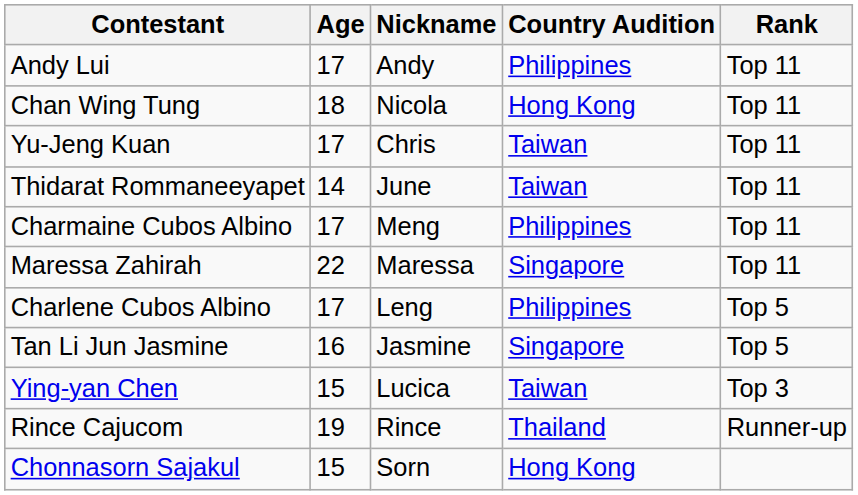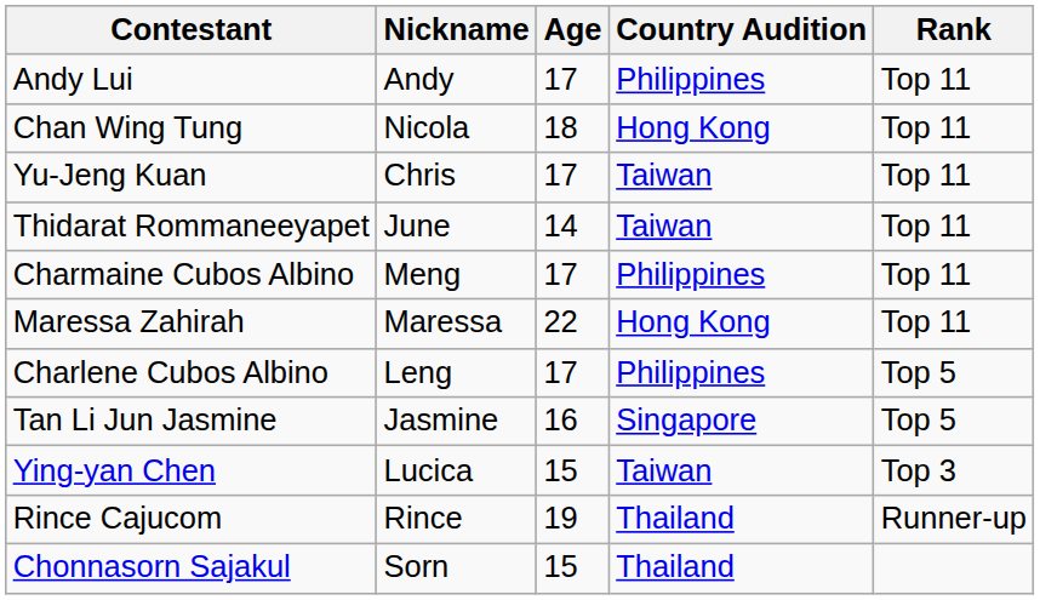columns swapped: Nickname <-> Age
Maressa Zahirah | Country Audition: Singapore -> Hong Kong
Chonnasorn Sajakul | Country Audition: Hong Kong -> Thailand
